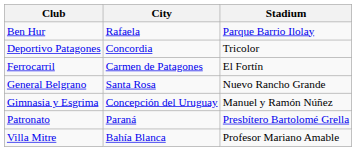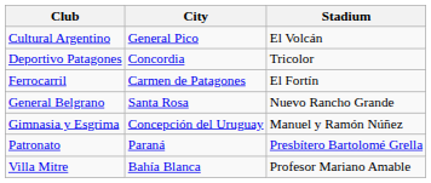- row: Ben Hur | Rafaela | Parque Barrio Ilolay
+ row: Cultural Argentino | General Pico | El Volcán
